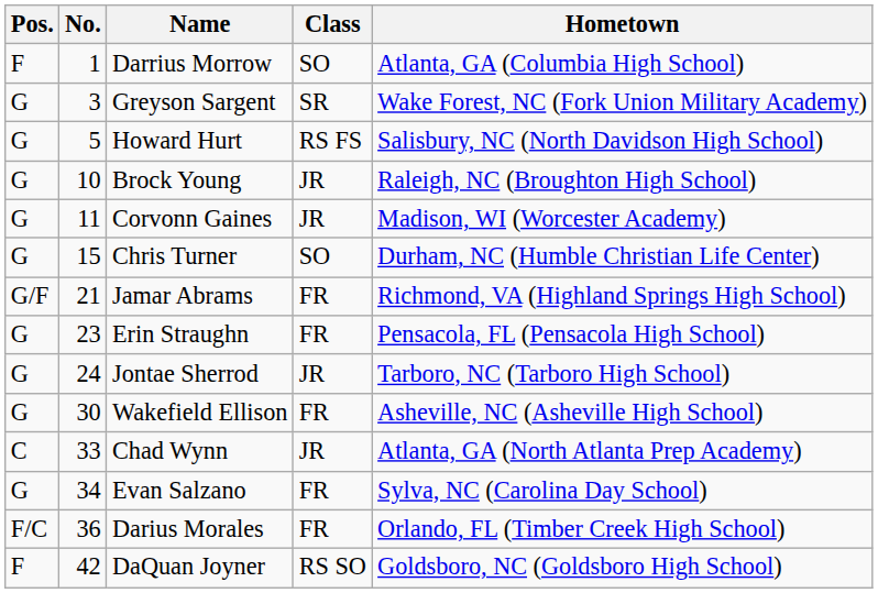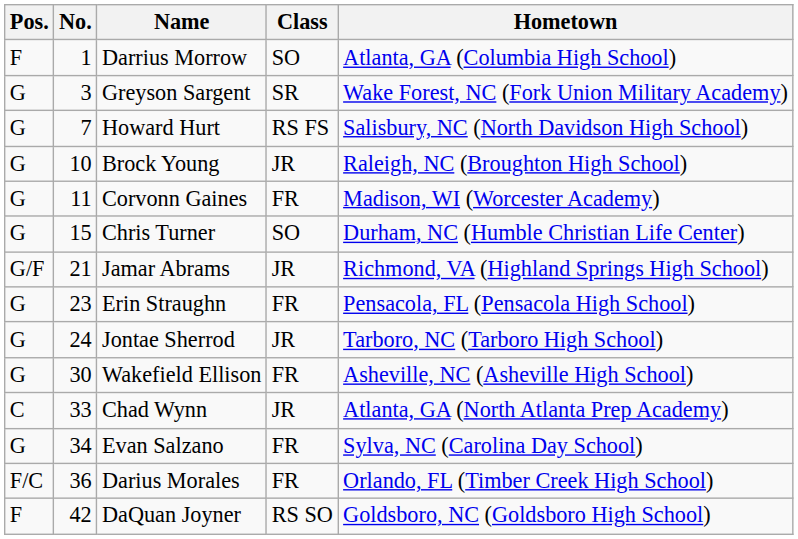Howard Hurt | No.: 5 -> 7
Corvonn Gaines | Class: JR -> FR
Jamar Abrams | Class: FR -> JR
